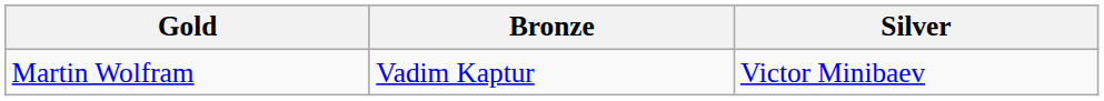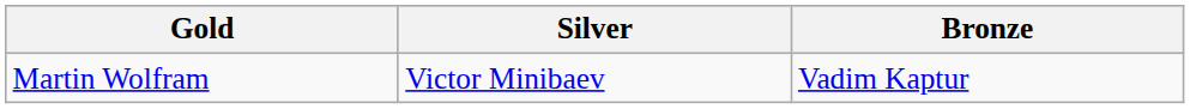columns swapped: Silver <-> Bronze
